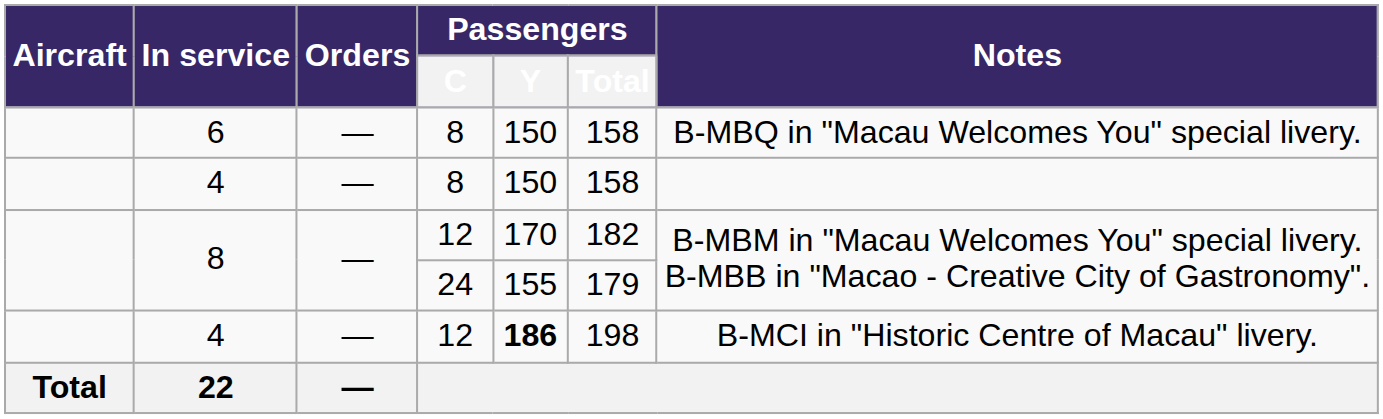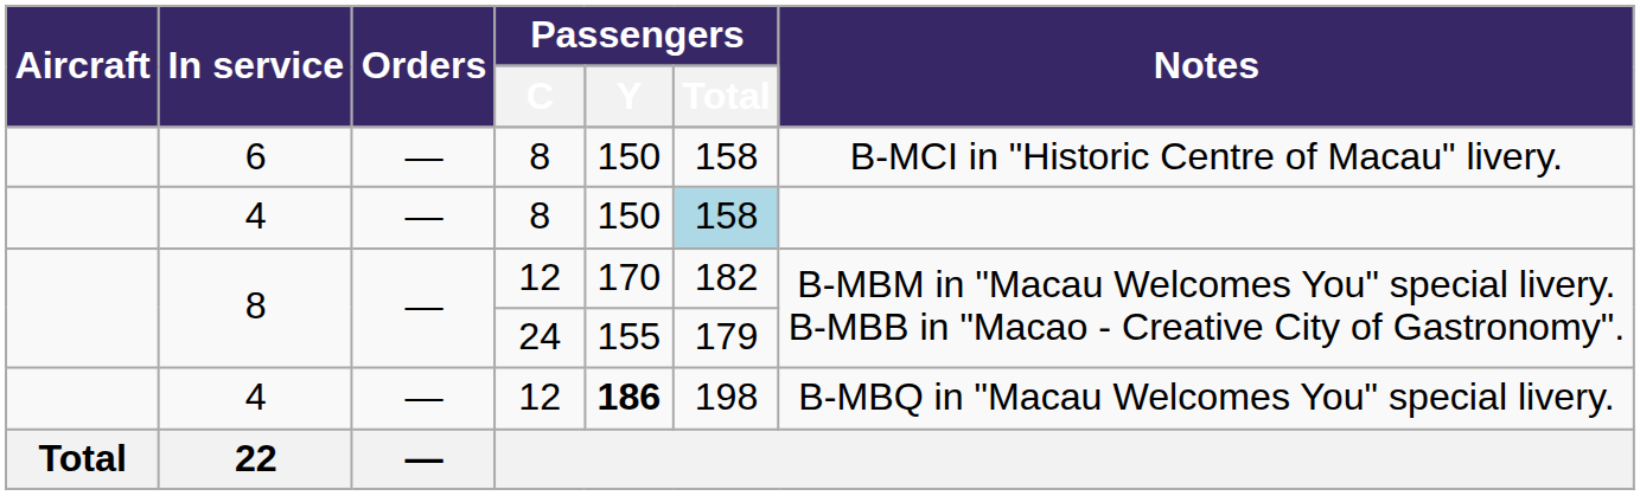6 | Notes: B-MBQ in "Macau Welcomes You" special livery. -> B-MCI in "Historic Centre of Macau" livery.
4 / 8 | Passengers / Total: no background -> lightblue background
4 / 12 | Notes: B-MCI in "Historic Centre of Macau" livery. -> B-MBQ in "Macau Welcomes You" special livery.
